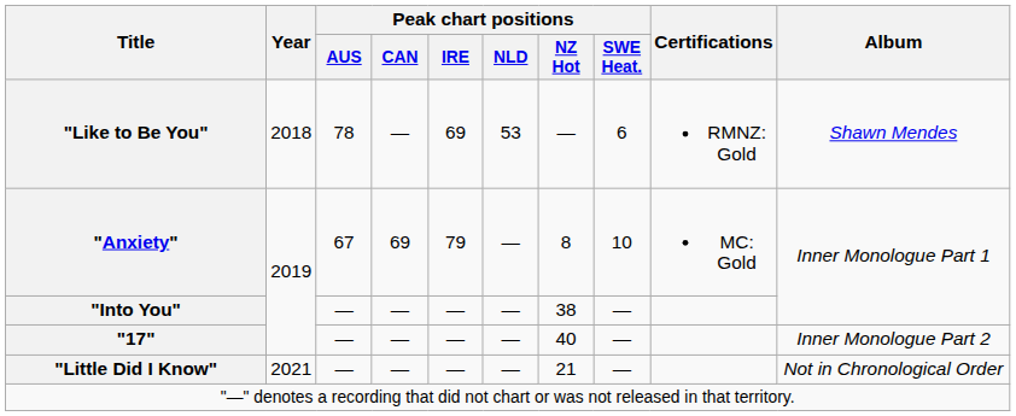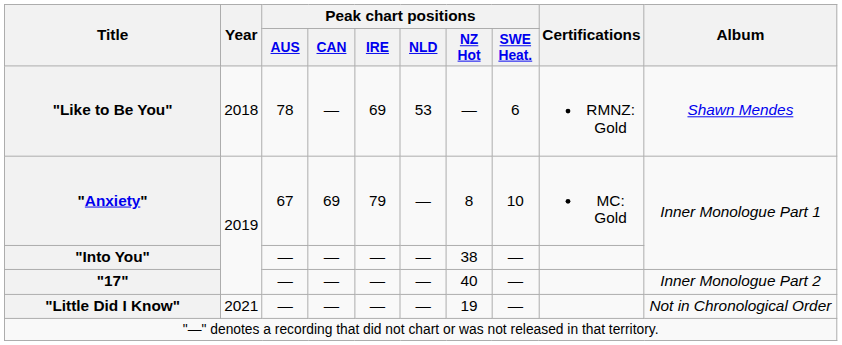"Little Did I Know" | Peak chart positions / NZ Hot: 21 -> 19
